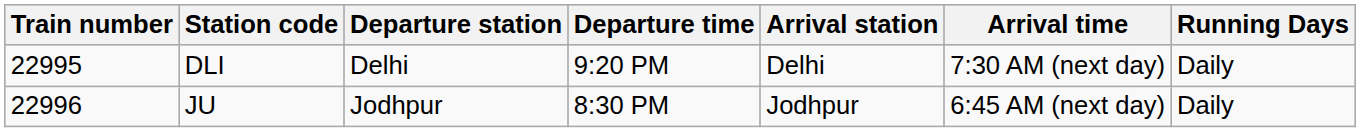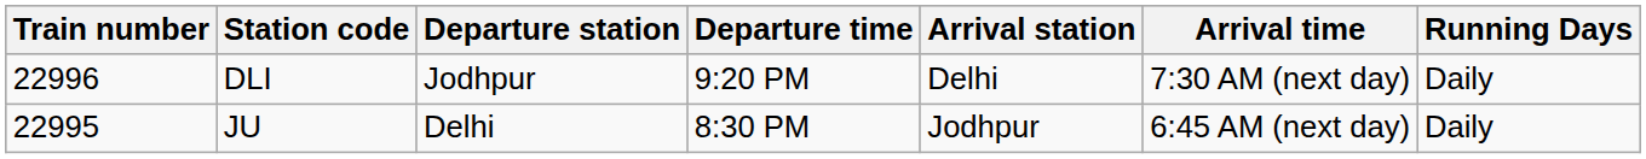DLI | Train number: 22995 -> 22996
DLI | Departure station: Delhi -> Jodhpur
JU | Train number: 22996 -> 22995
JU | Departure station: Jodhpur -> Delhi
